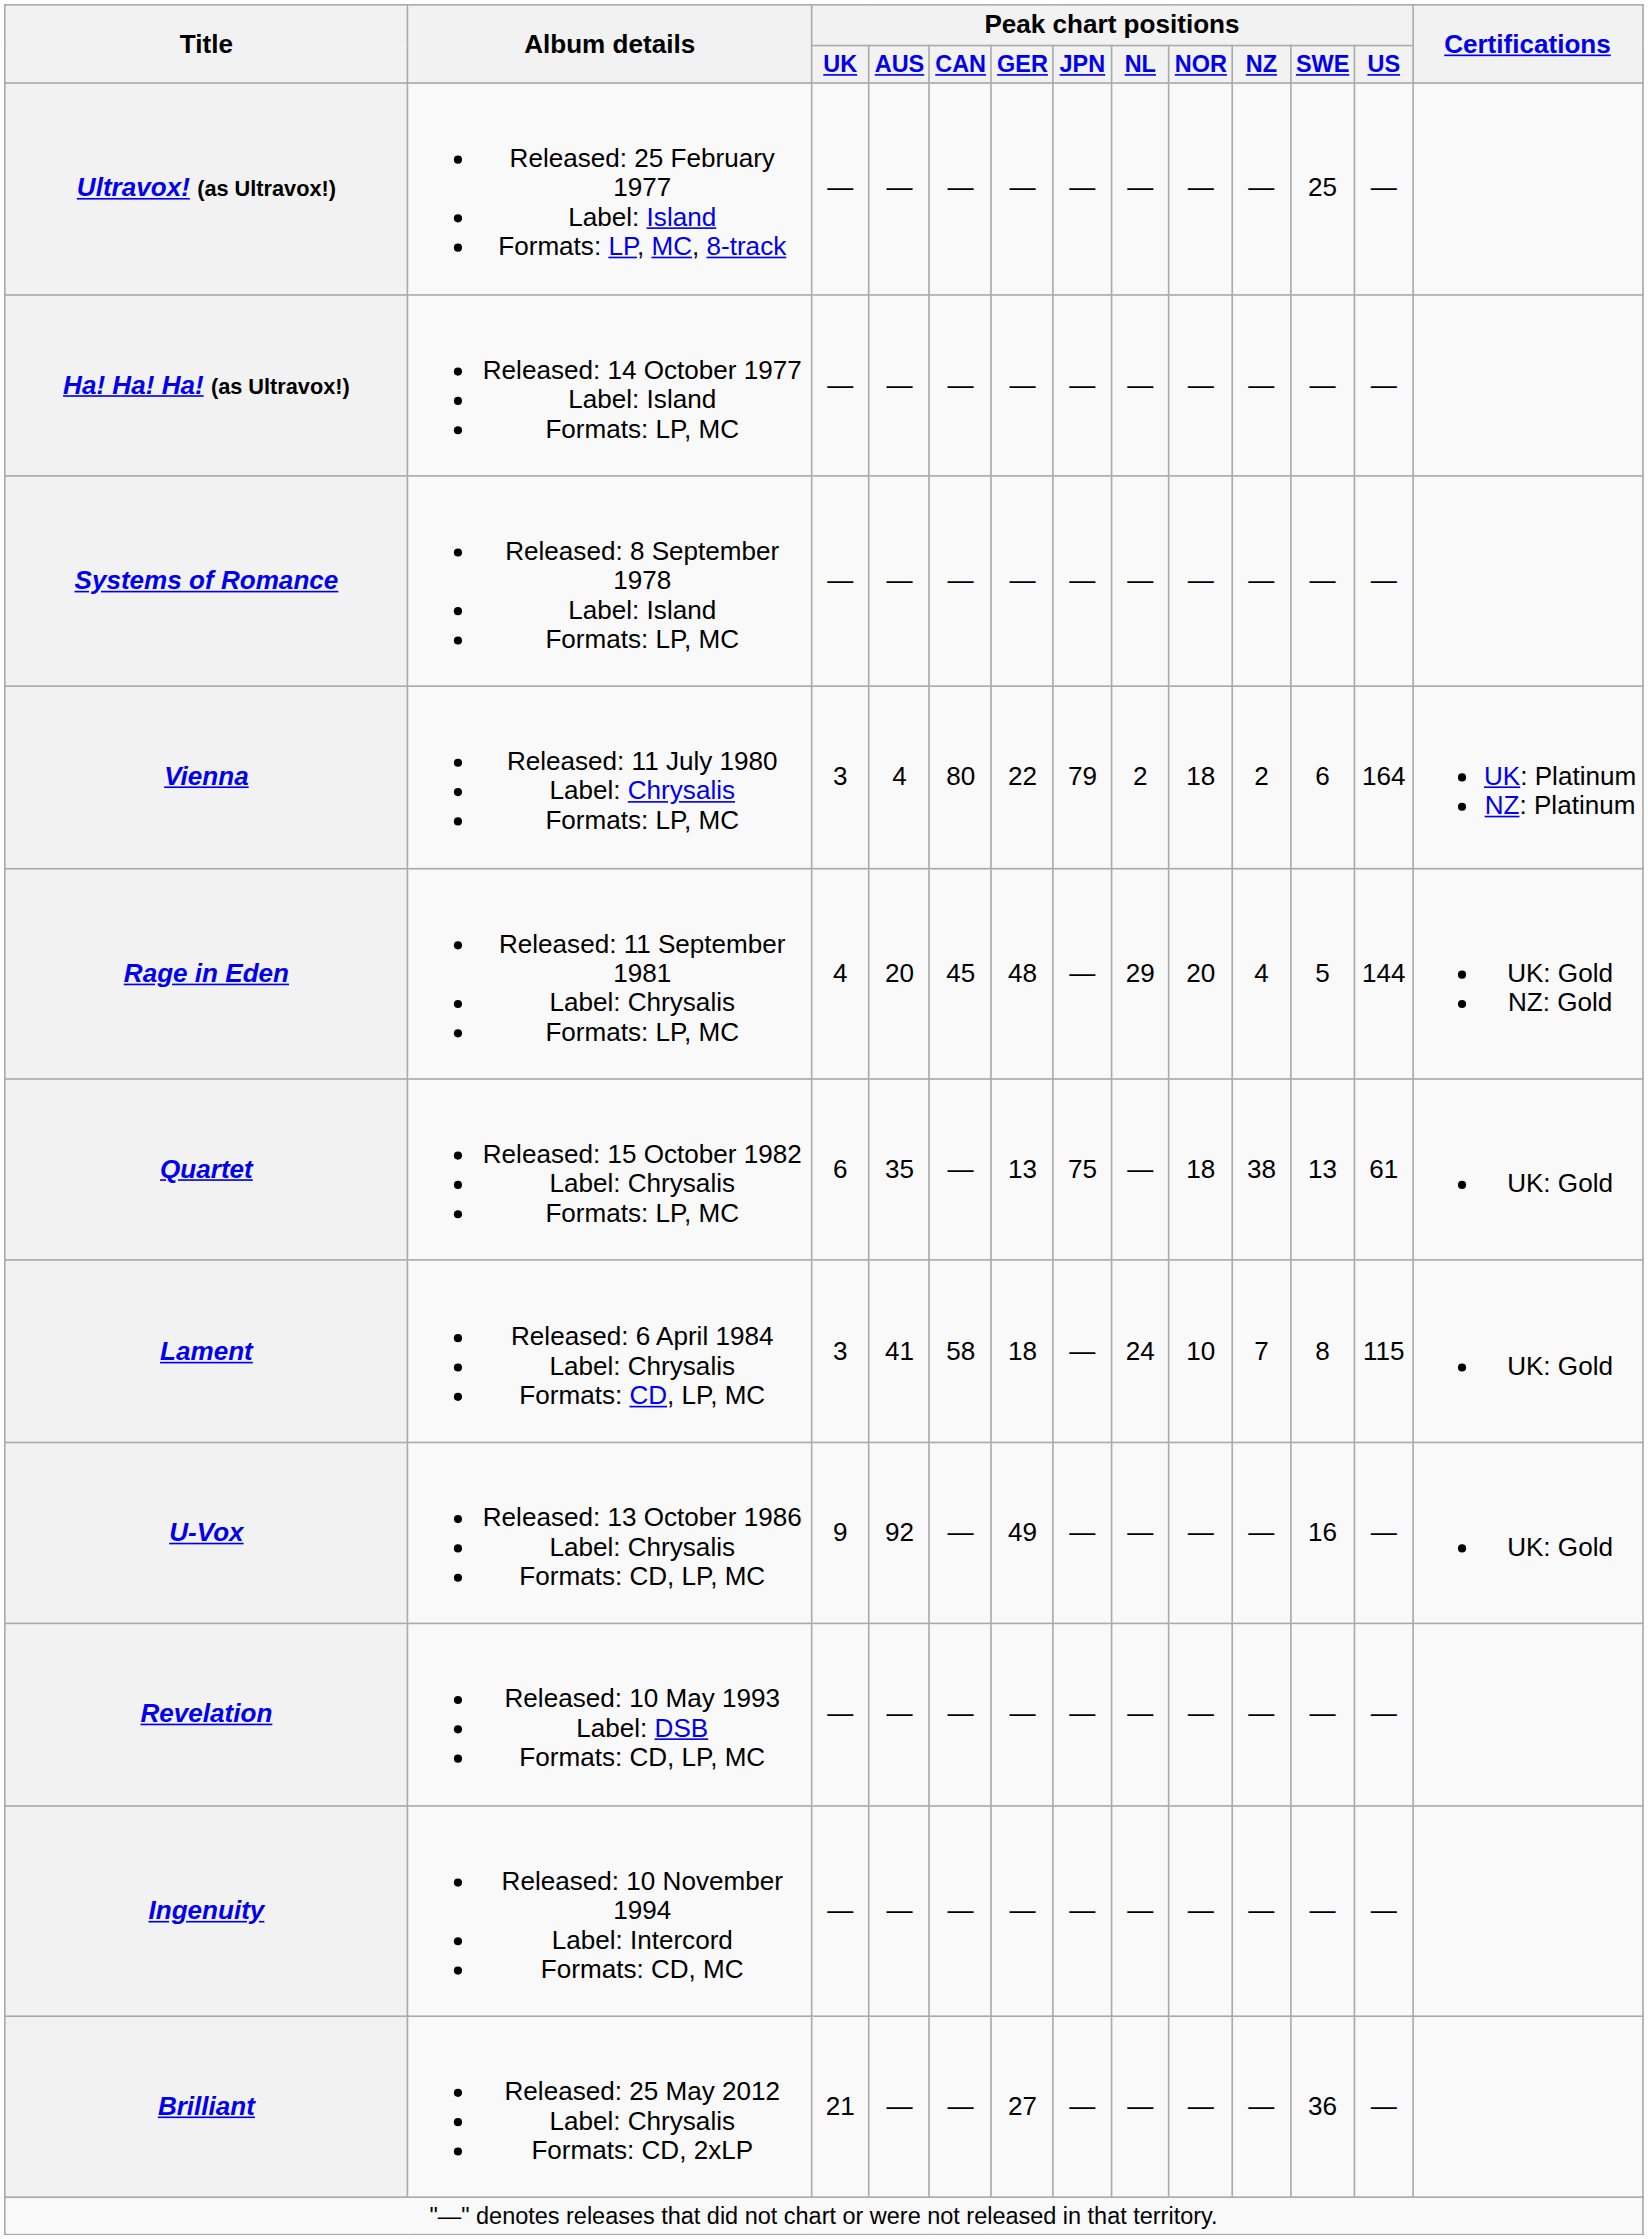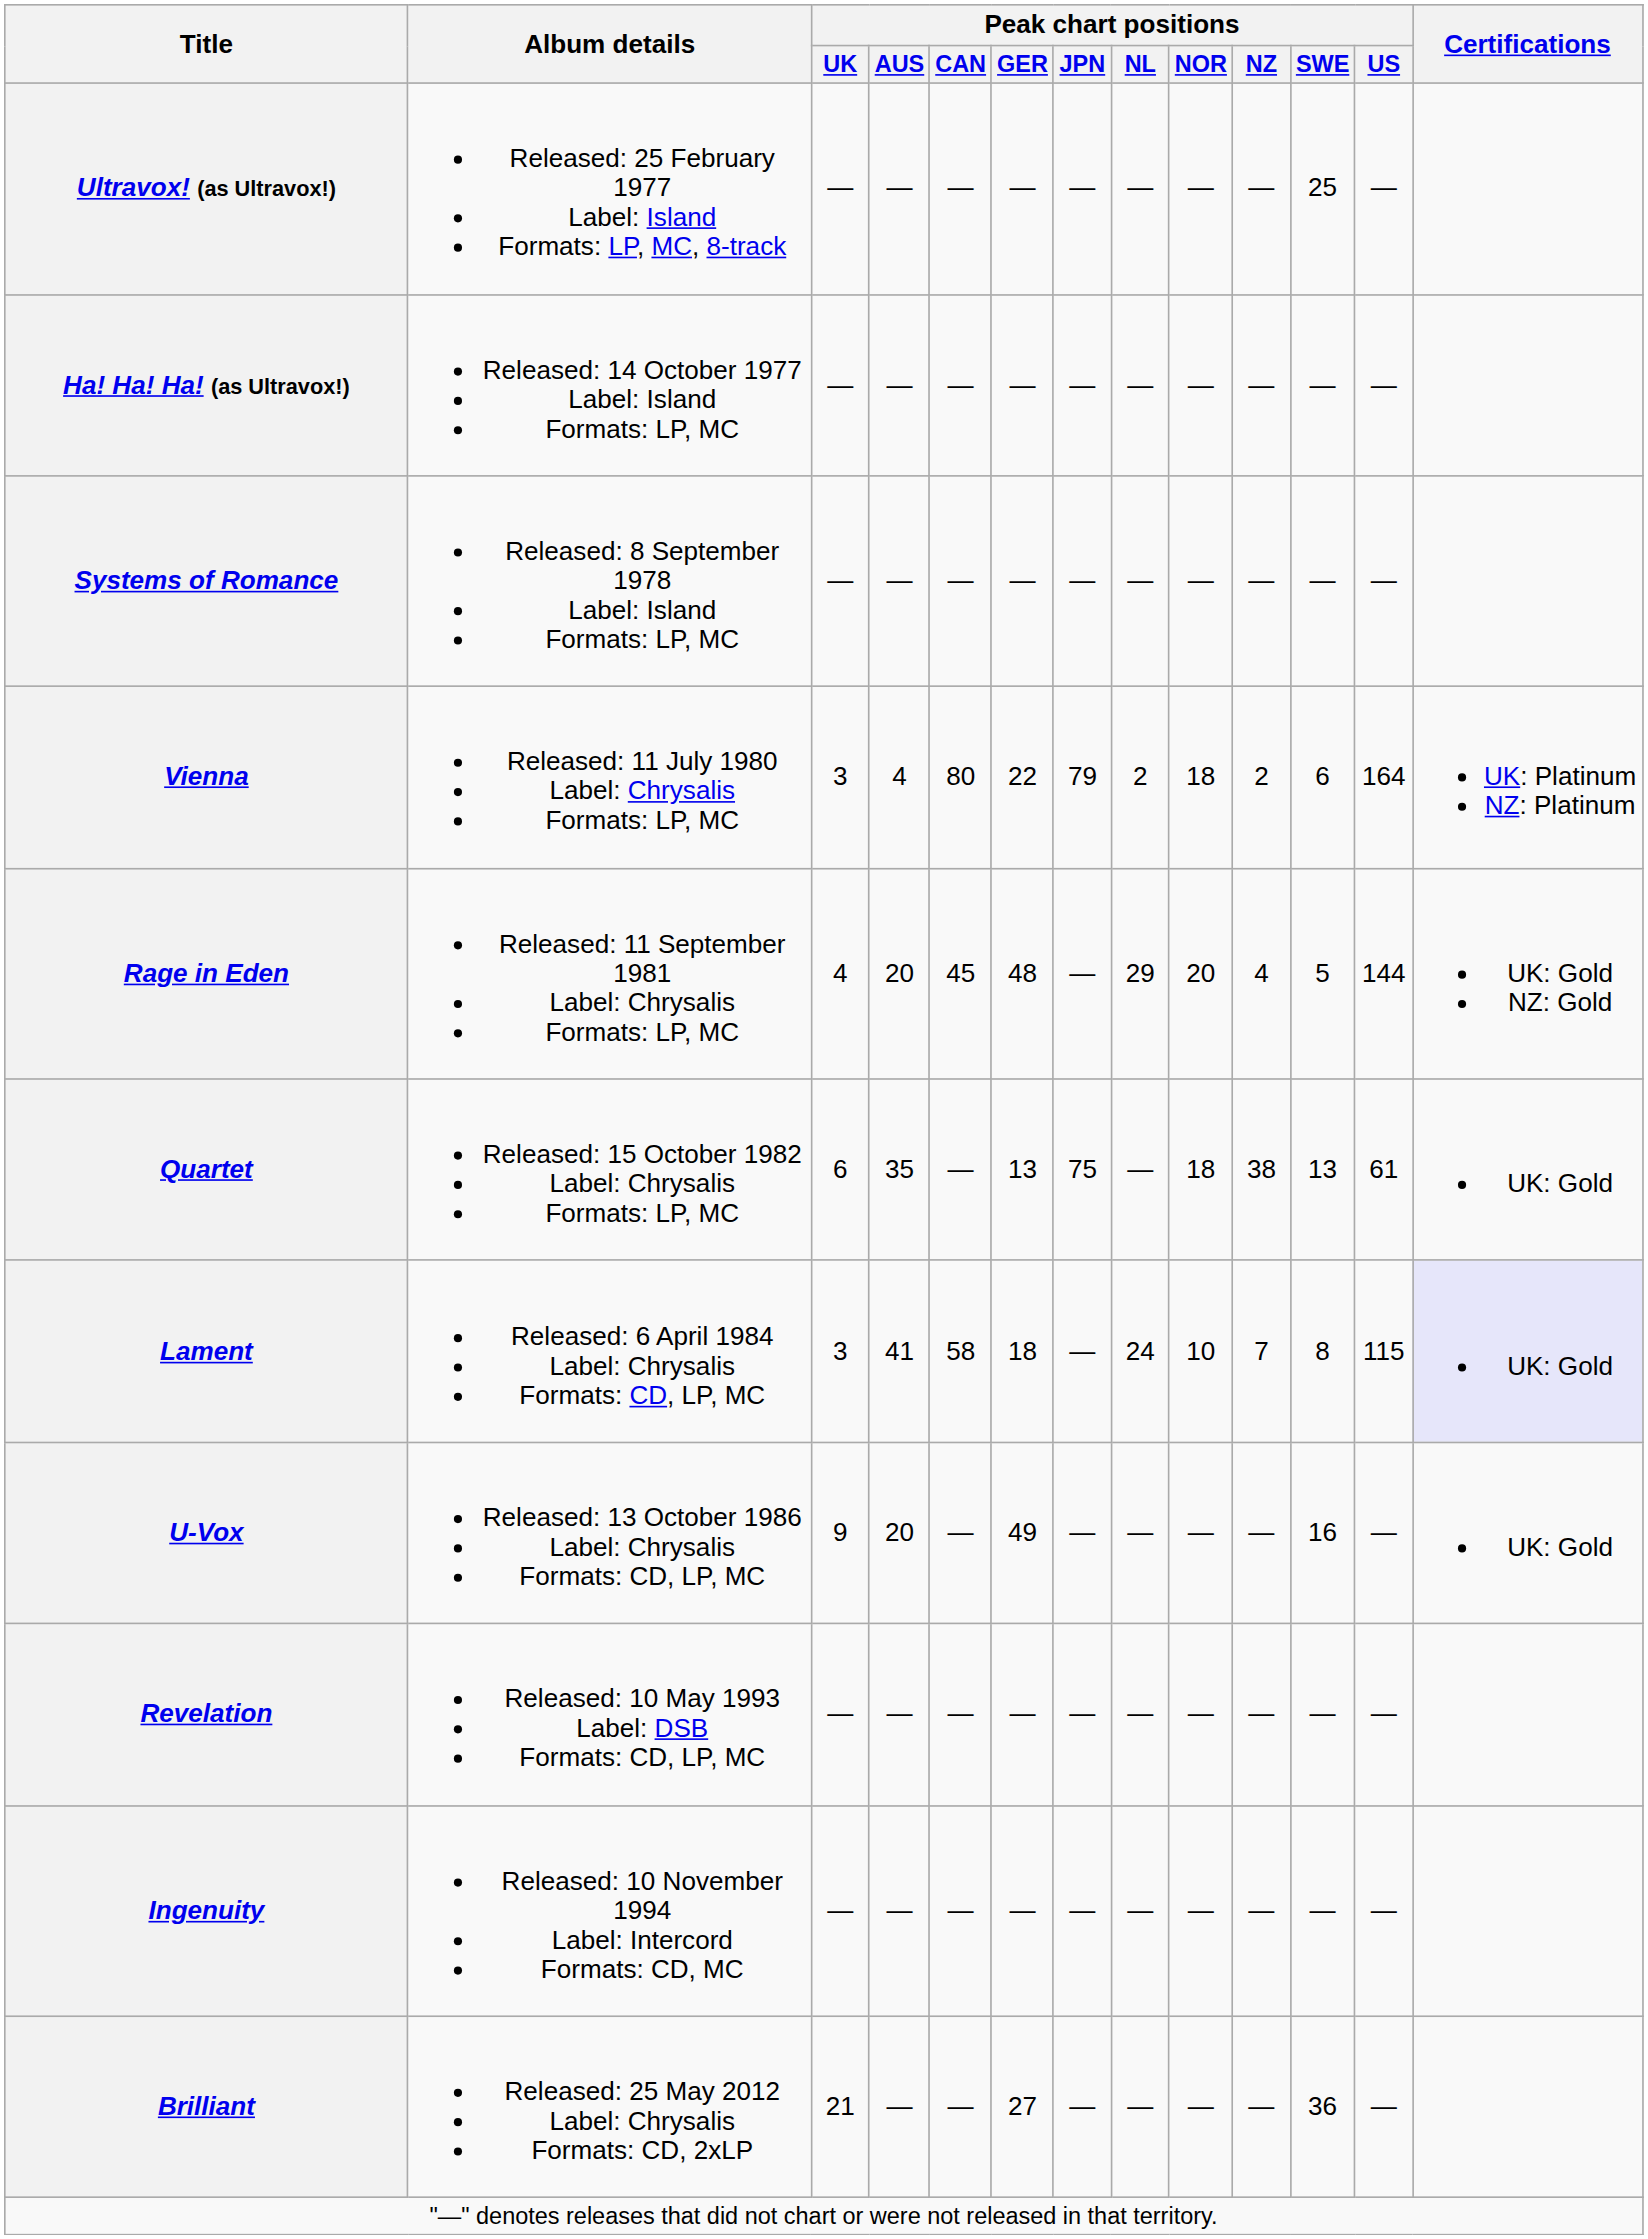Lament | Certifications: no background -> lavender background
U-Vox | Peak chart positions / AUS: 92 -> 20
